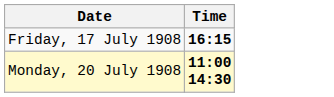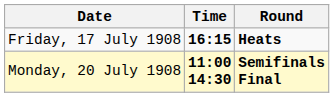+ column: Round | Heats | Semifinals Final
